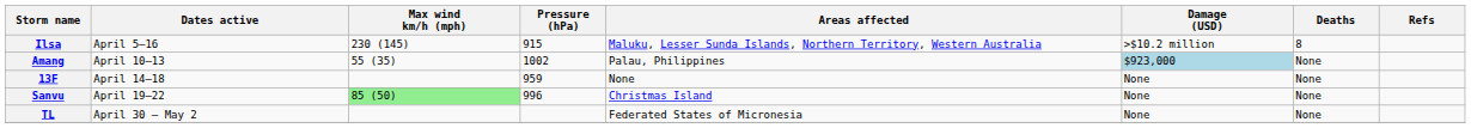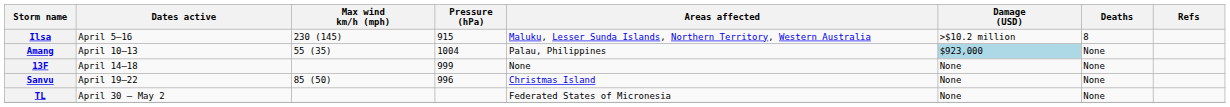Amang | Pressure (hPa): 1002 -> 1004
13F | Pressure (hPa): 959 -> 999
Sanvu | Max wind km/h (mph): lightgreen background -> no background
